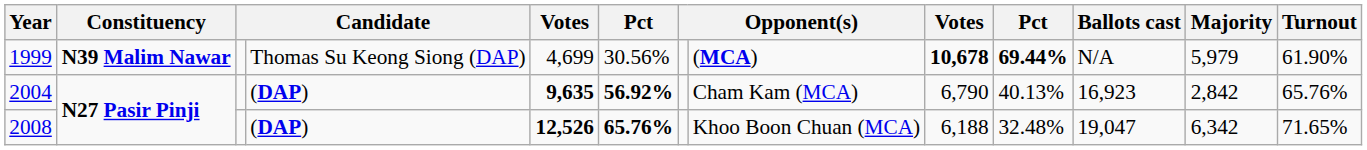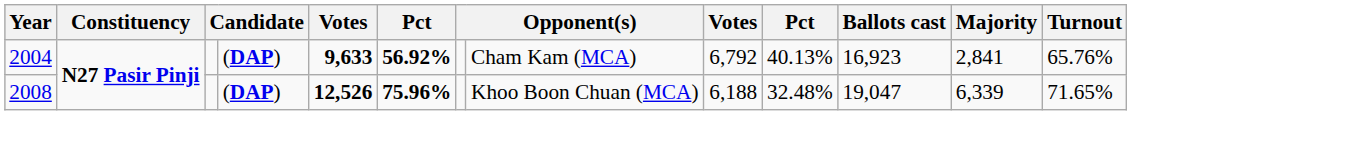- row: 1999 | N39 Malim Nawar | Thomas Su Keong Siong (DAP) | 4,699 | 30.56% | (MCA) | 10,678 | 69.44% | N/A | 5,979 | 61.90%
2004 | column 5: 9,635 -> 9,633
2004 | column 9: 6,790 -> 6,792
2004 | Majority: 2,842 -> 2,841
2008 | column 6: 65.76% -> 75.96%
2008 | Majority: 6,342 -> 6,339
